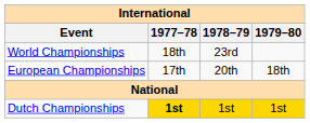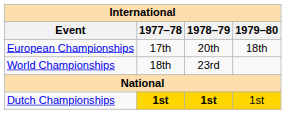rows swapped: World Championships <-> European Championships
Dutch Championships | 1978–79: normal -> bold
